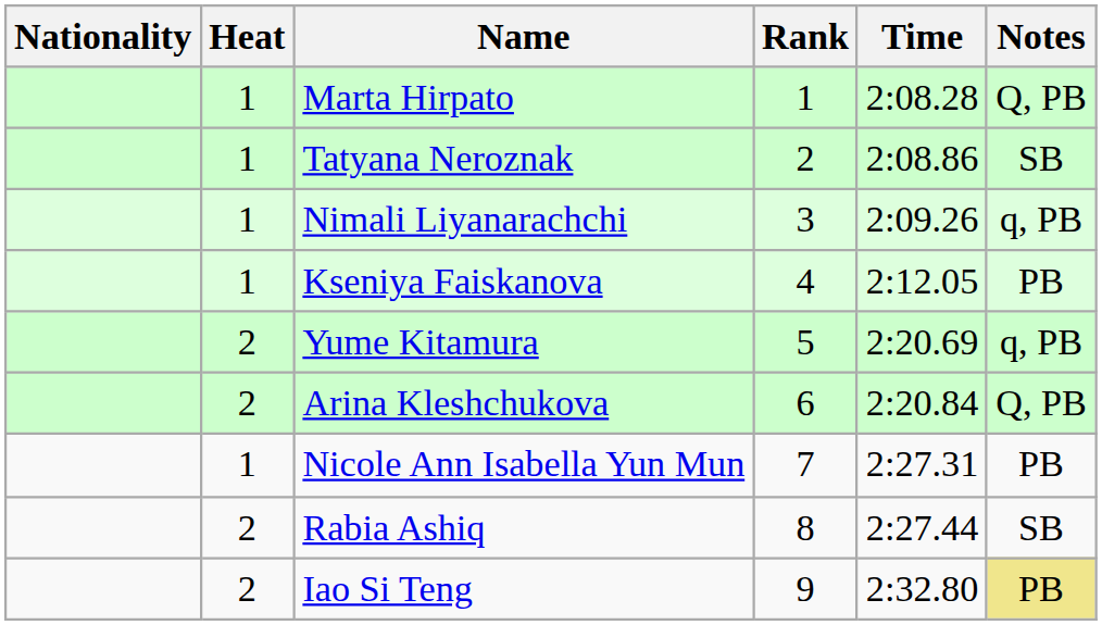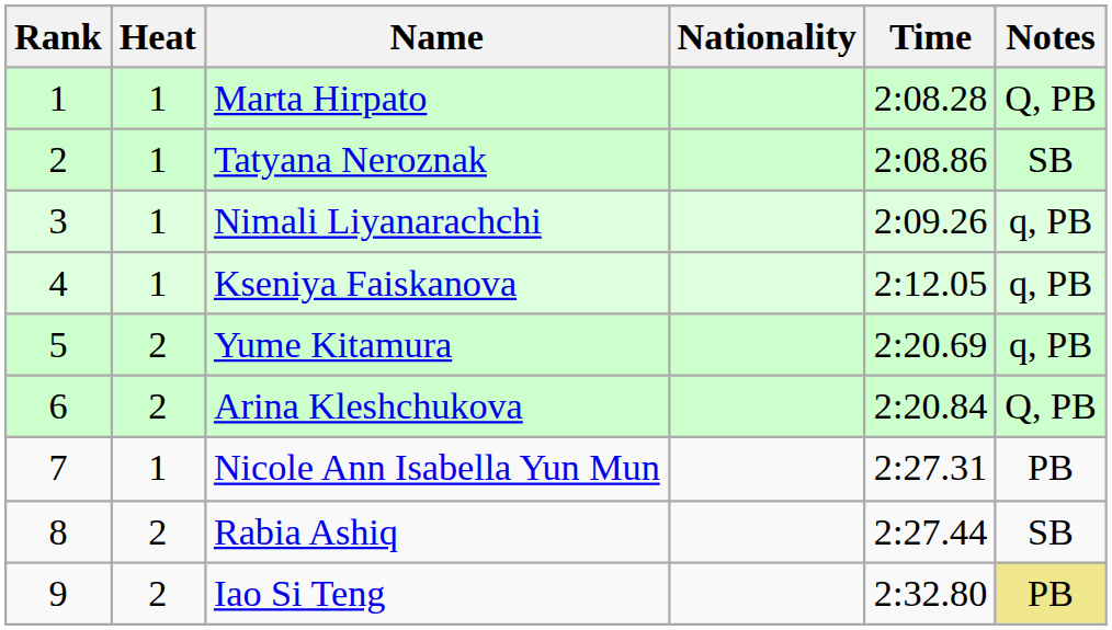columns swapped: Rank <-> Nationality
Kseniya Faiskanova | Notes: PB -> q, PB
